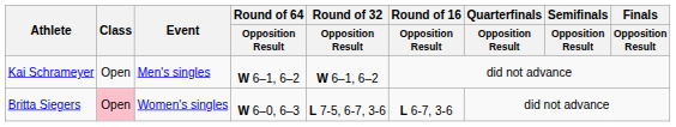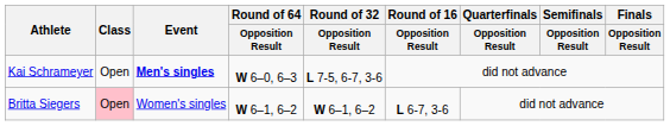Kai Schrameyer | Event: normal -> bold
Kai Schrameyer | Round of 64 / Opposition Result: W 6–1, 6–2 -> W 6–0, 6–3
Kai Schrameyer | Round of 32 / Opposition Result: W 6–1, 6–2 -> L 7-5, 6-7, 3-6
Britta Siegers | Round of 64 / Opposition Result: W 6–0, 6–3 -> W 6–1, 6–2
Britta Siegers | Round of 32 / Opposition Result: L 7-5, 6-7, 3-6 -> W 6–1, 6–2
